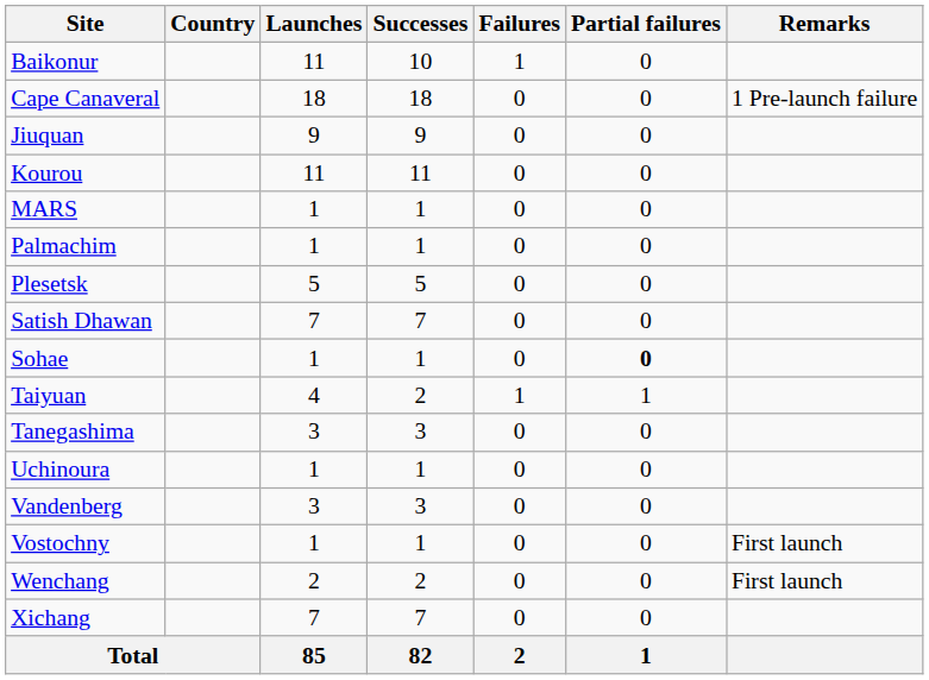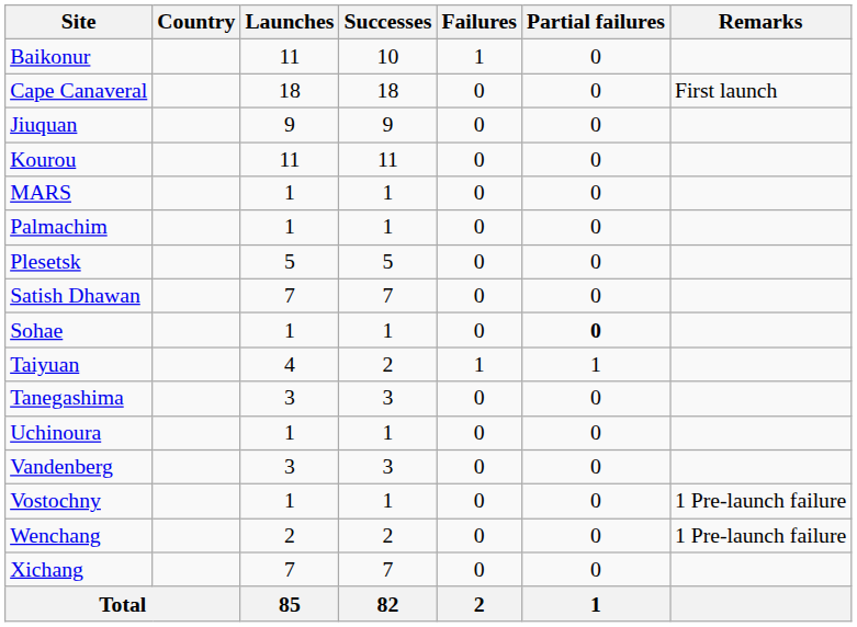Cape Canaveral | Remarks: 1 Pre-launch failure -> First launch
Vostochny | Remarks: First launch -> 1 Pre-launch failure
Wenchang | Remarks: First launch -> 1 Pre-launch failure
